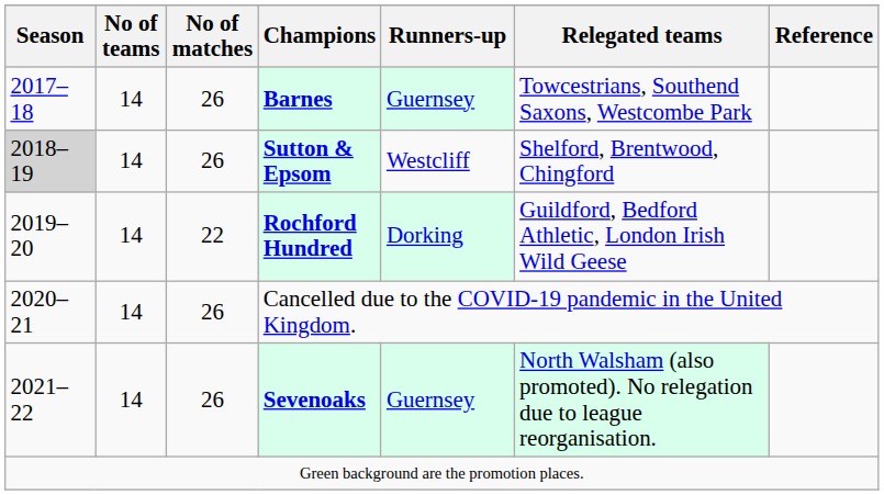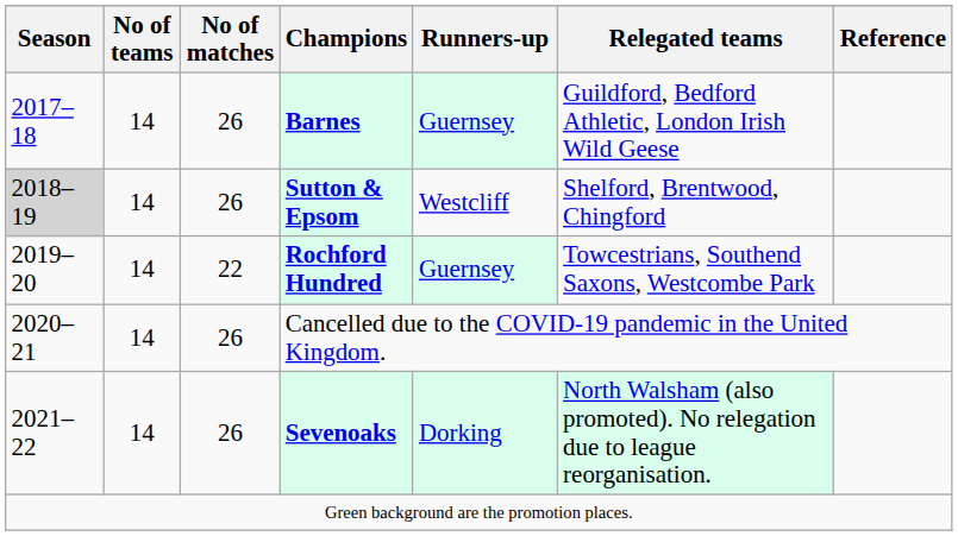Barnes | Relegated teams: Towcestrians, Southend Saxons, Westcombe Park -> Guildford, Bedford Athletic, London Irish Wild Geese
Rochford Hundred | Runners-up: Dorking -> Guernsey
Rochford Hundred | Relegated teams: Guildford, Bedford Athletic, London Irish Wild Geese -> Towcestrians, Southend Saxons, Westcombe Park
Sevenoaks | Runners-up: Guernsey -> Dorking
